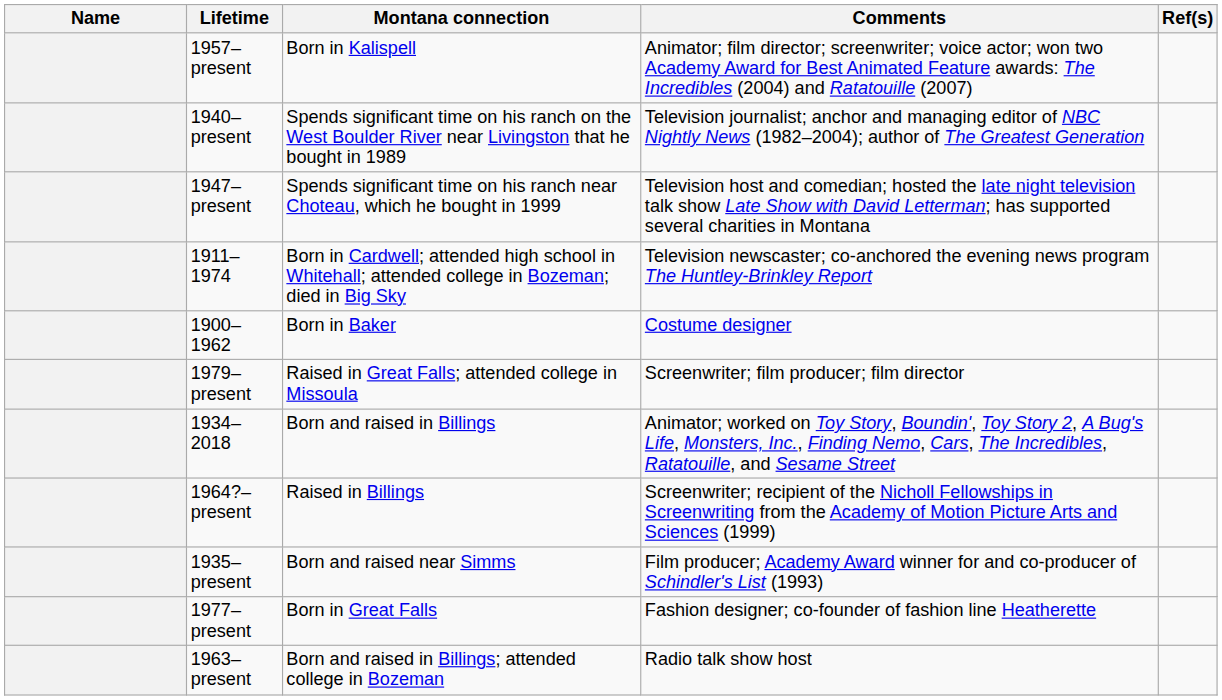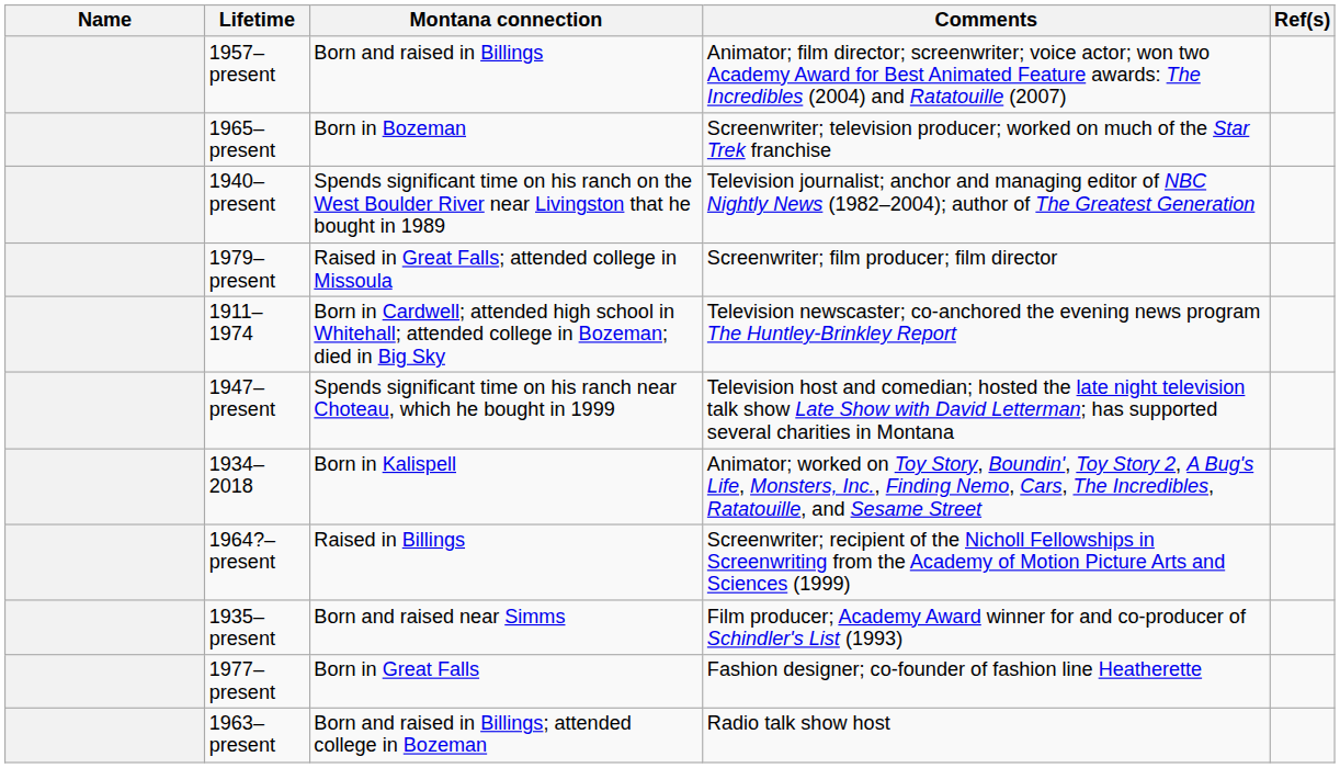1957–present | Montana connection: Born in Kalispell -> Born and raised in Billings
+ row: 1965–present | Born in Bozeman | Screenwriter; television producer; worked on much of the Star Trek franchise
rows swapped: 1979–present <-> 1947–present
- row: 1900–1962 | Born in Baker | Costume designer
1934–2018 | Montana connection: Born and raised in Billings -> Born in Kalispell
